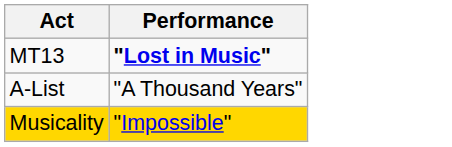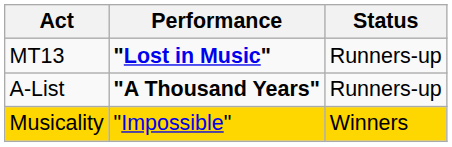+ column: Status | Runners-up | Runners-up | Winners
A-List | Performance: normal -> bold
